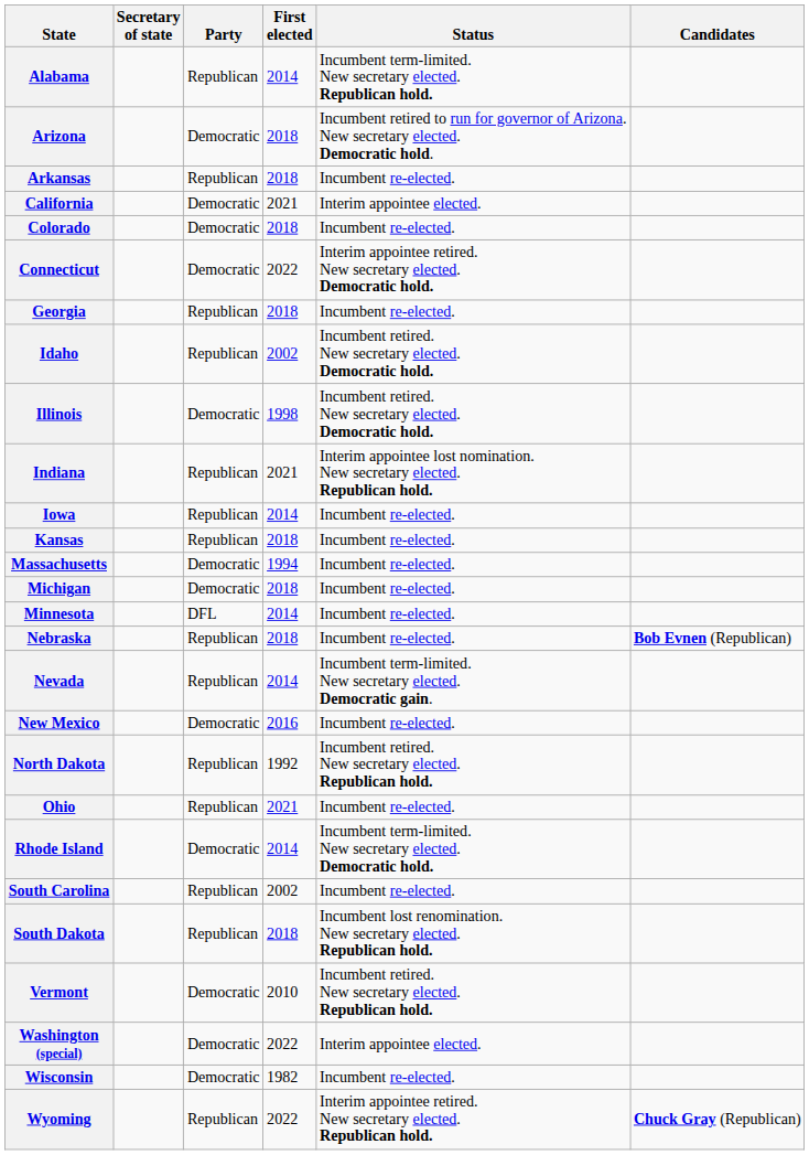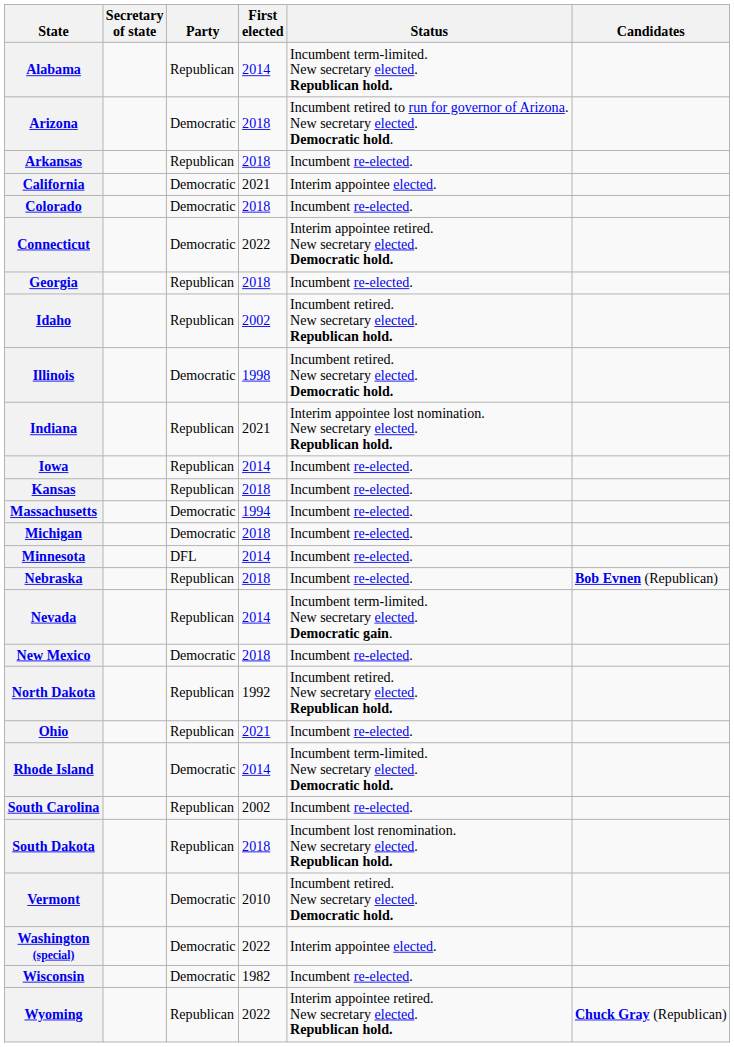Idaho | Status: Incumbent retired. New secretary elected. Democratic hold. -> Incumbent retired. New secretary elected. Republican hold.
New Mexico | First elected: 2016 -> 2018
Vermont | Status: Incumbent retired. New secretary elected. Republican hold. -> Incumbent retired. New secretary elected. Democratic hold.
